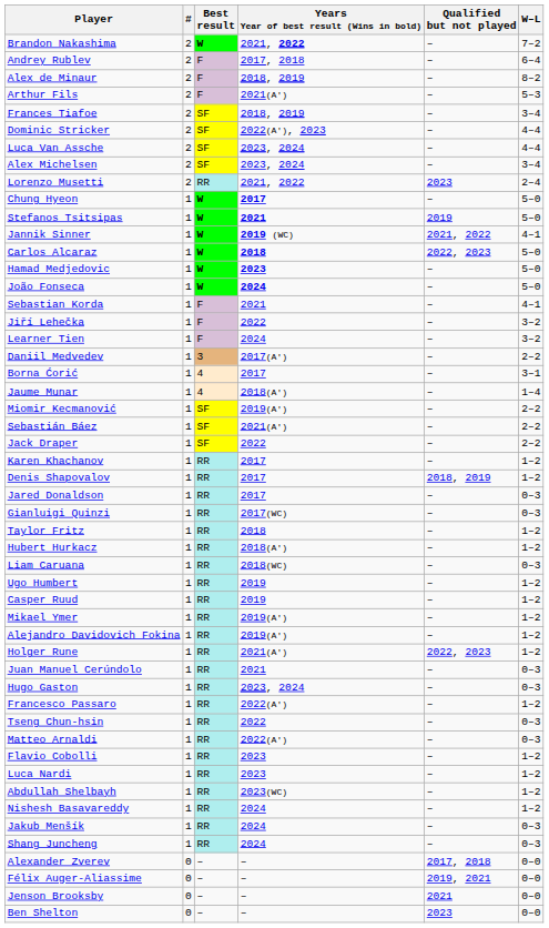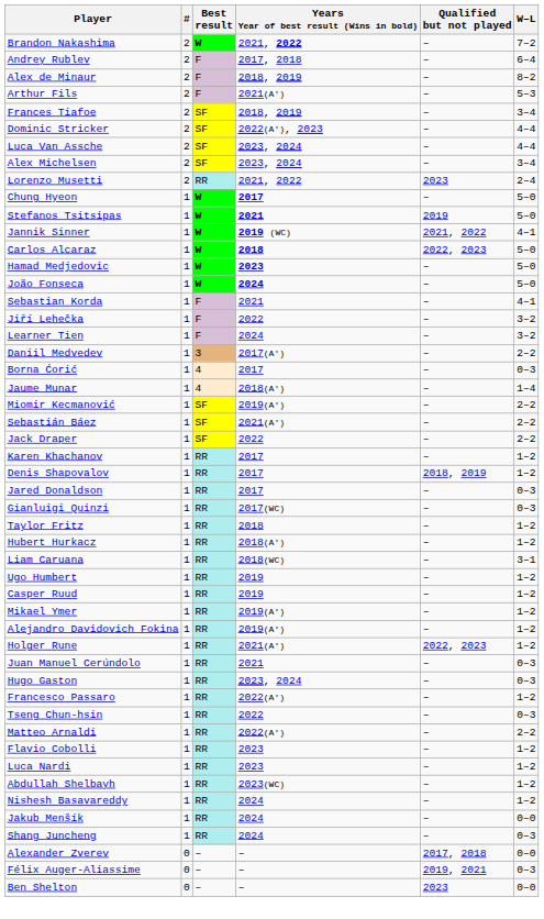Borna Ćorić | W–L: 3–1 -> 0–3
Liam Caruana | W–L: 0–3 -> 3–1
Matteo Arnaldi | W–L: 0–3 -> 2–2
Jakub Menšík | W–L: 0–3 -> 0–0
Félix Auger-Aliassime | W–L: 0–0 -> 0–3
- row: Jenson Brooksby | 0 | – | – | 2021 | 0–0
